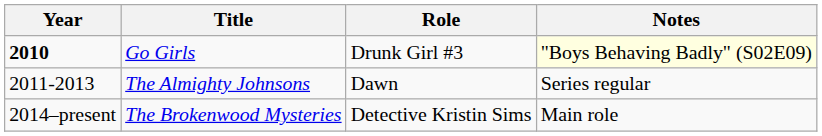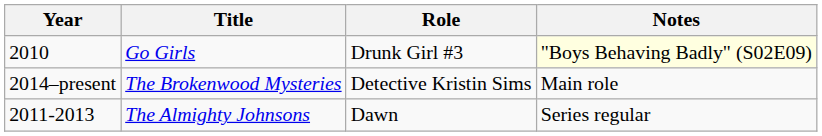Go Girls | Year: bold -> normal
rows swapped: The Almighty Johnsons <-> The Brokenwood Mysteries
